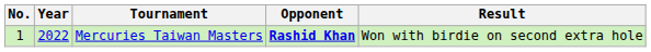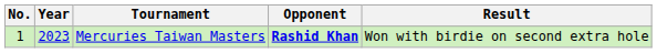Mercuries Taiwan Masters | Year: 2022 -> 2023
